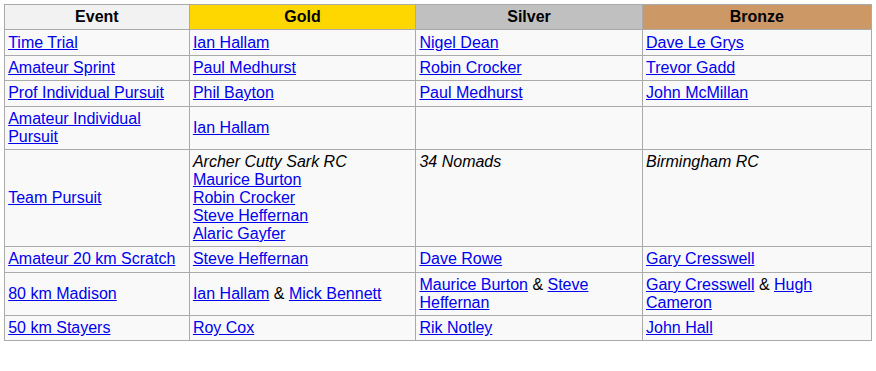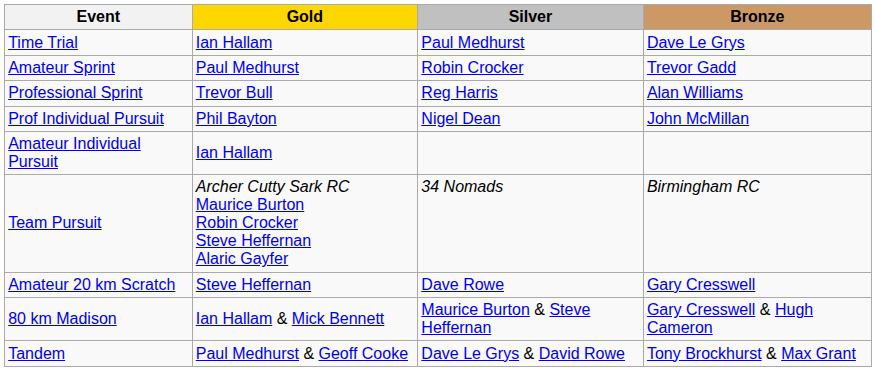Time Trial | Silver: Nigel Dean -> Paul Medhurst
+ row: Professional Sprint | Trevor Bull | Reg Harris | Alan Williams
Prof Individual Pursuit | Silver: Paul Medhurst -> Nigel Dean
+ row: Tandem | Paul Medhurst & Geoff Cooke | Dave Le Grys & David Rowe | Tony Brockhurst & Max Grant
- row: 50 km Stayers | Roy Cox | Rik Notley | John Hall
